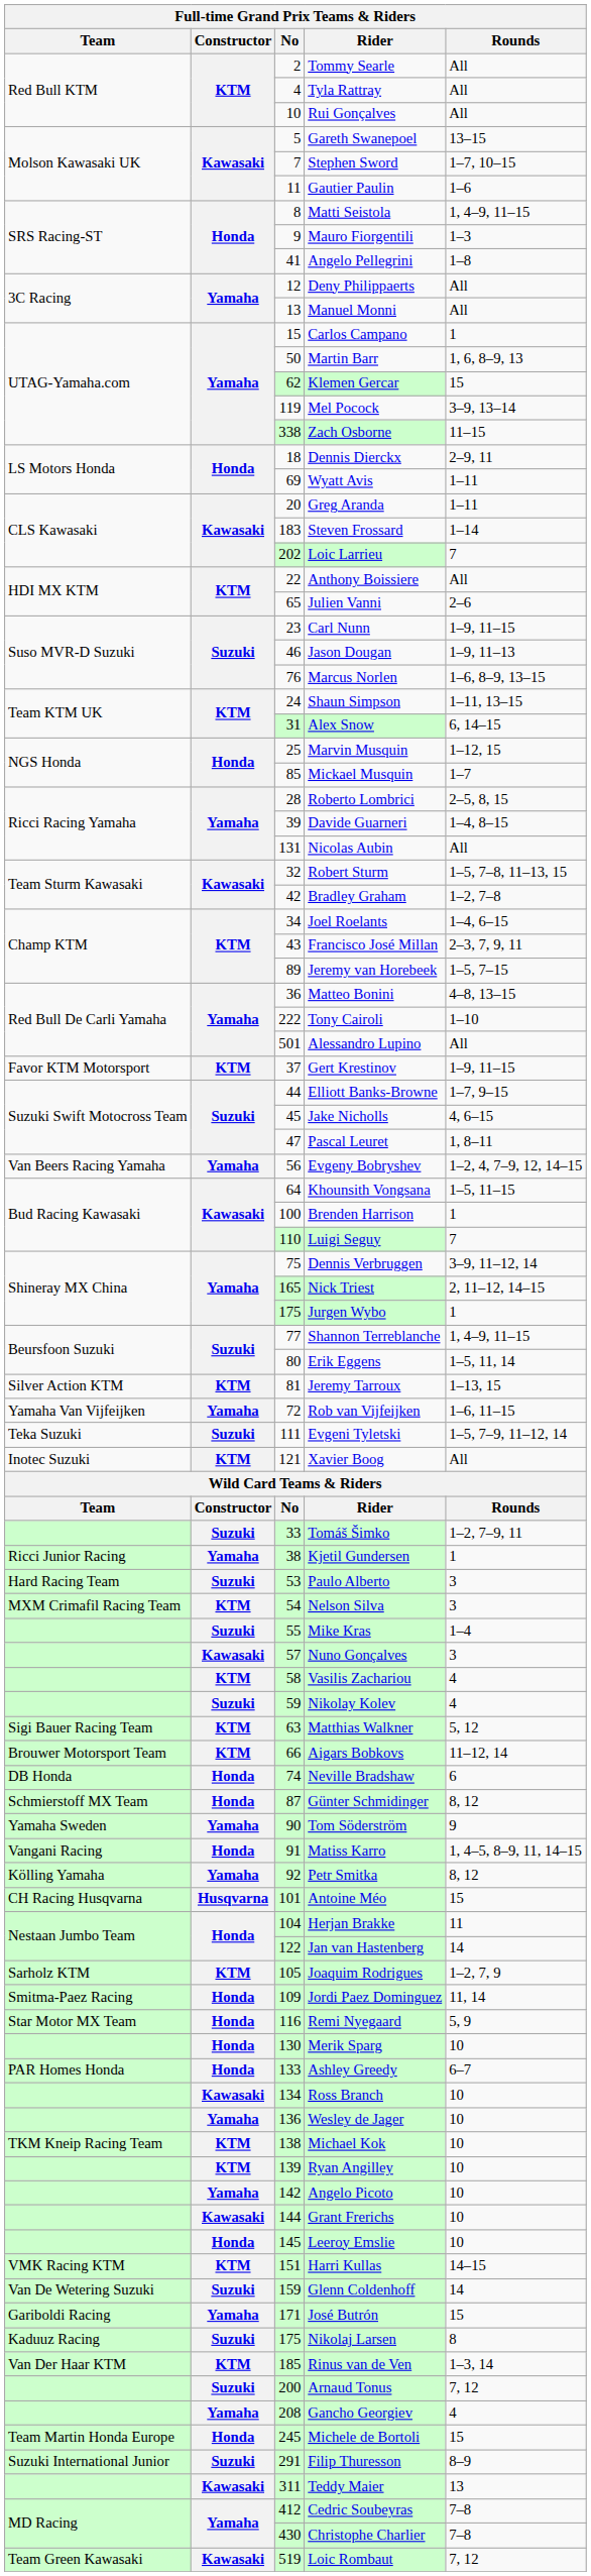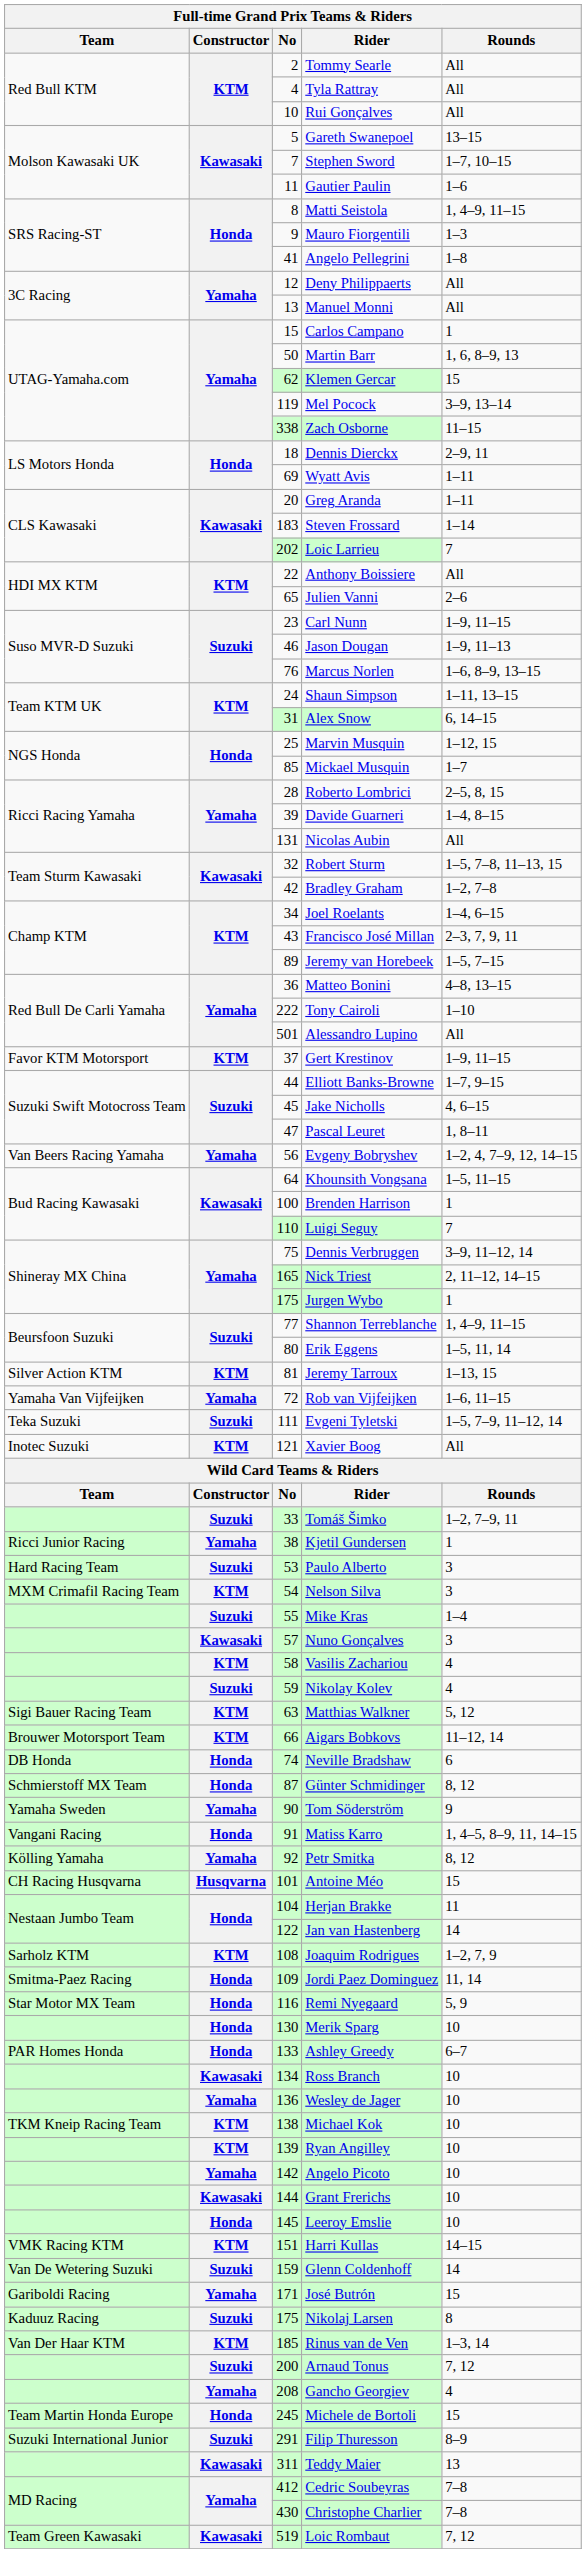Joaquim Rodrigues | No: 105 -> 108
